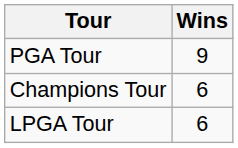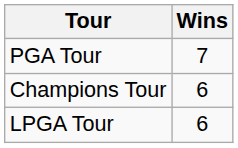PGA Tour | Wins: 9 -> 7
